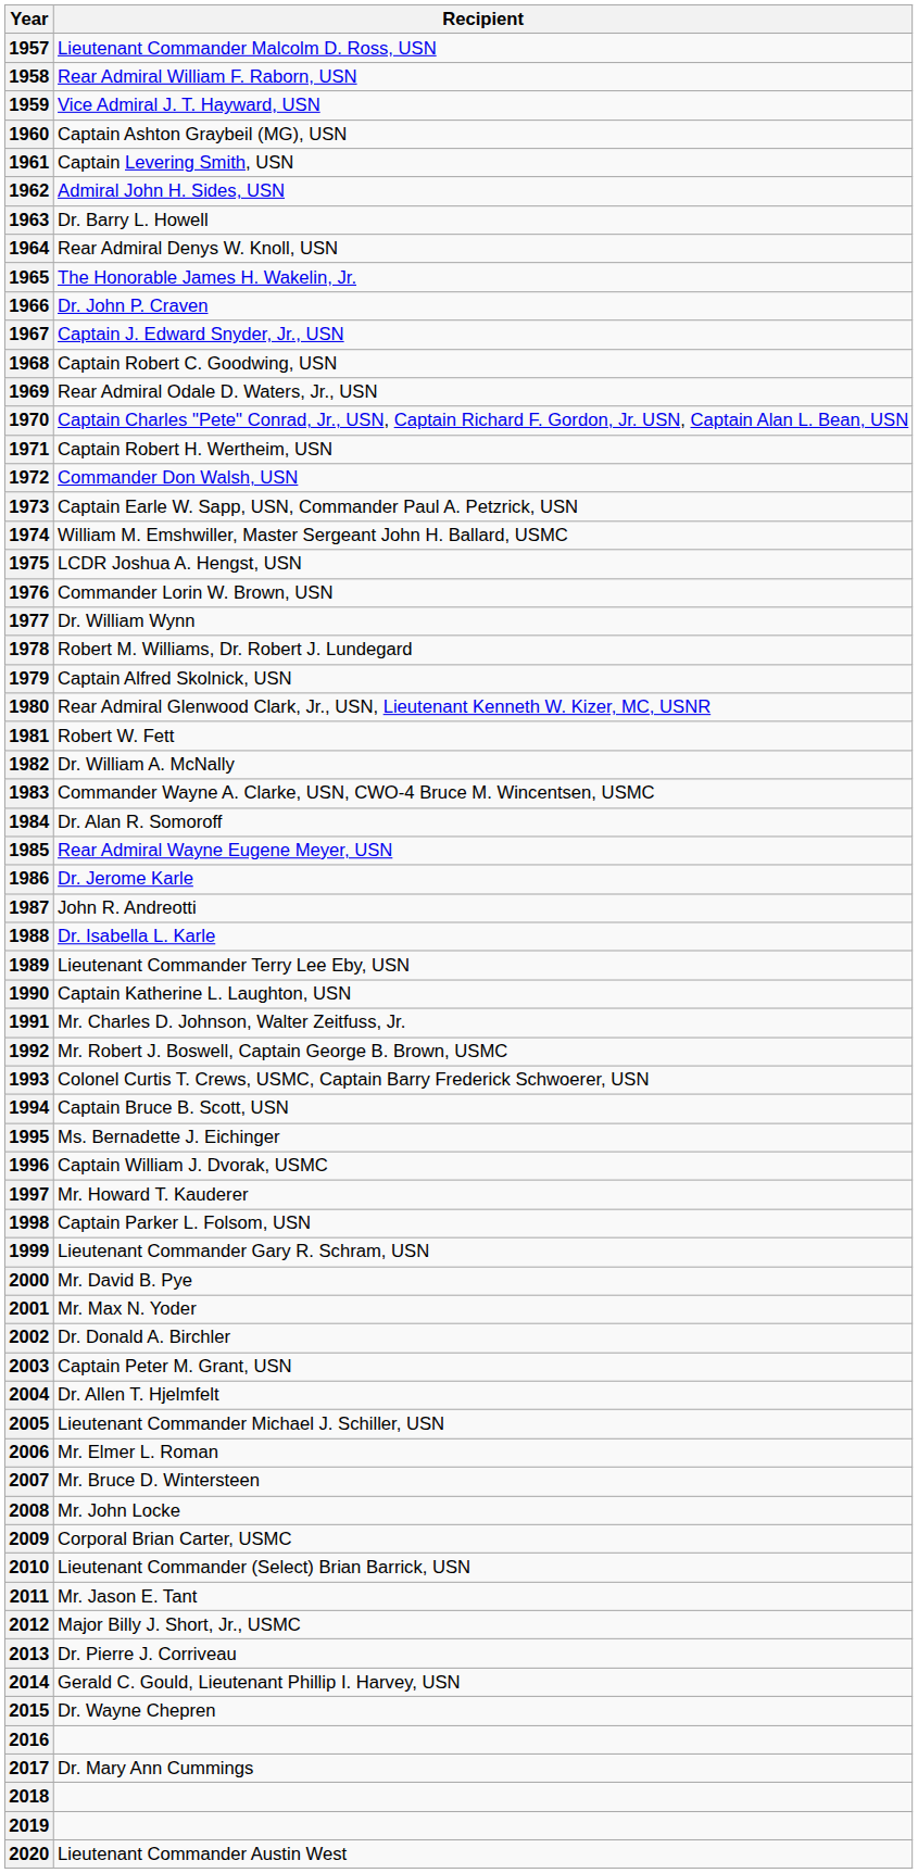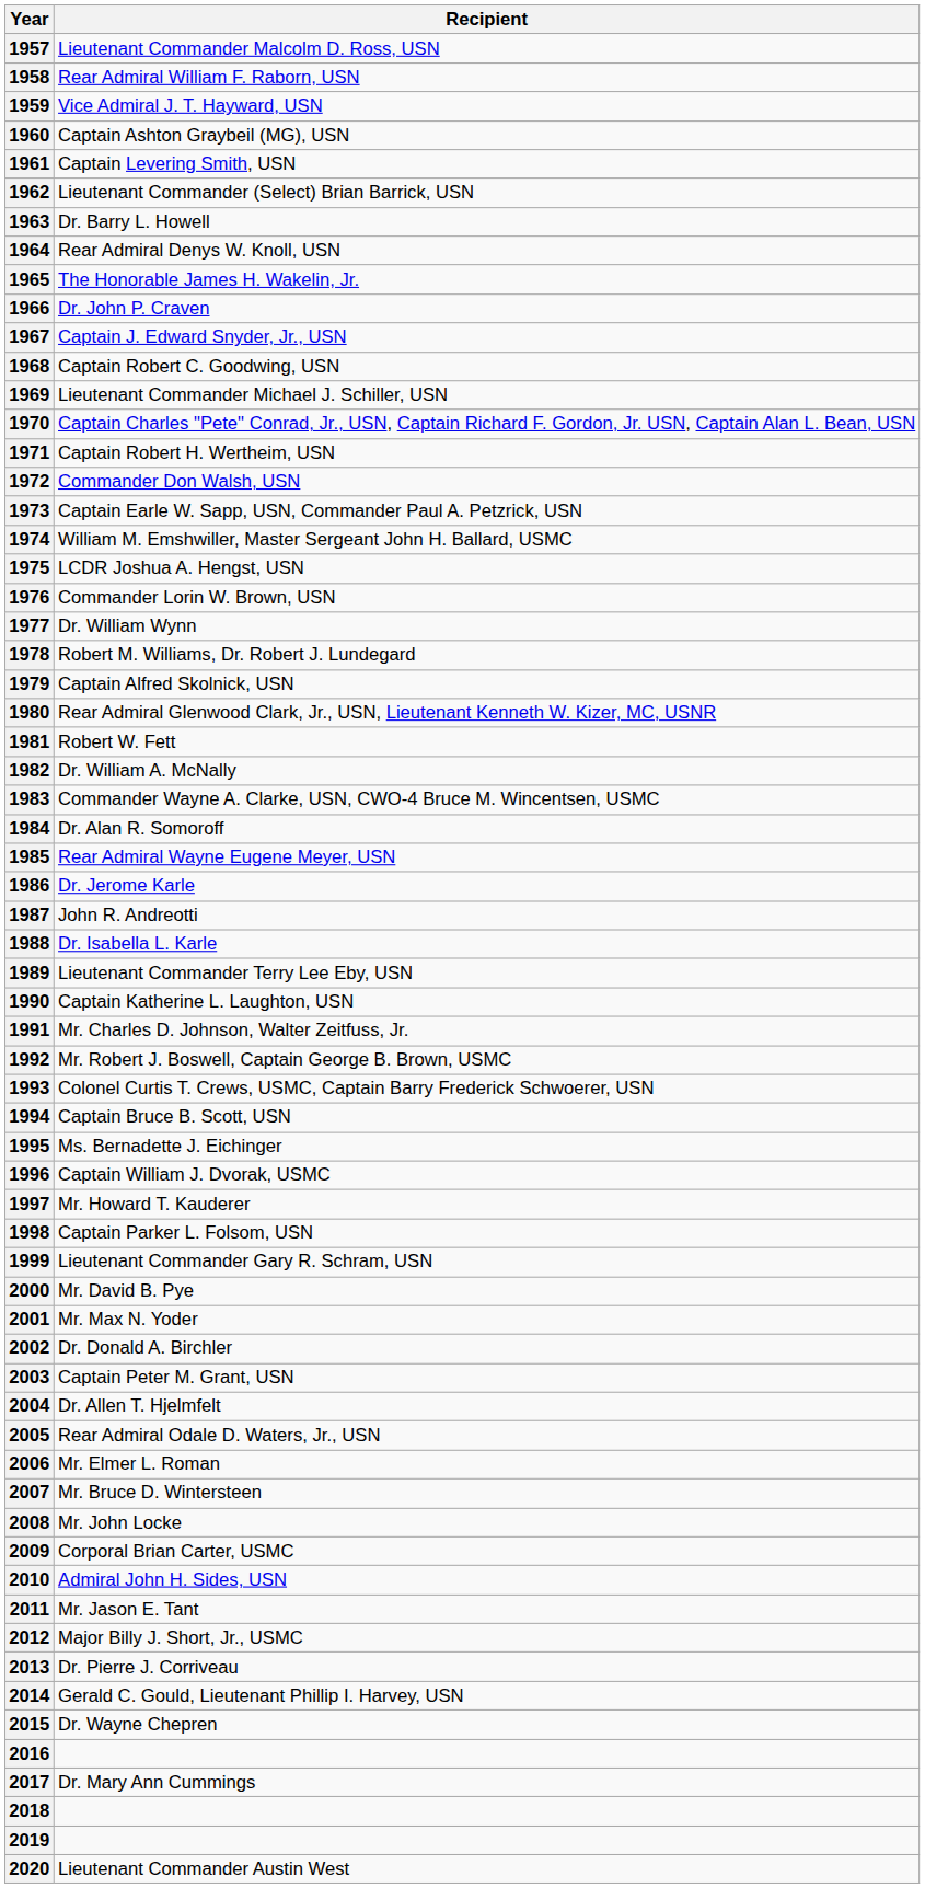1962 | Recipient: Admiral John H. Sides, USN -> Lieutenant Commander (Select) Brian Barrick, USN
1969 | Recipient: Rear Admiral Odale D. Waters, Jr., USN -> Lieutenant Commander Michael J. Schiller, USN
2005 | Recipient: Lieutenant Commander Michael J. Schiller, USN -> Rear Admiral Odale D. Waters, Jr., USN
2010 | Recipient: Lieutenant Commander (Select) Brian Barrick, USN -> Admiral John H. Sides, USN
